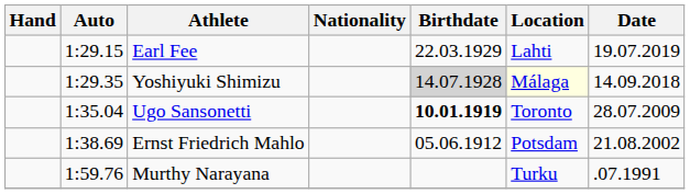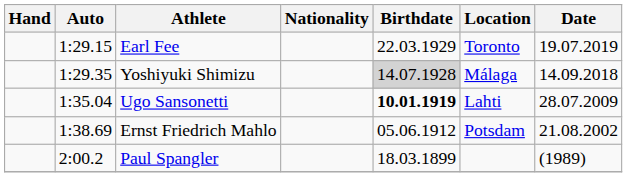Earl Fee | Location: Lahti -> Toronto
Yoshiyuki Shimizu | Location: lightyellow background -> no background
Ugo Sansonetti | Location: Toronto -> Lahti
- row: 1:59.76 | Murthy Narayana | Turku | .07.1991
+ row: 2:00.2 | Paul Spangler | 18.03.1899 | (1989)
